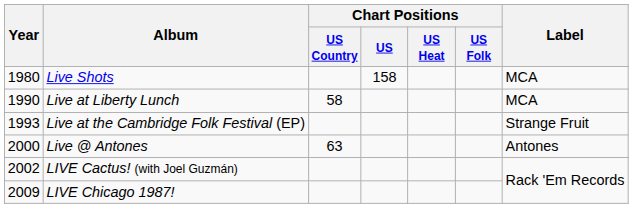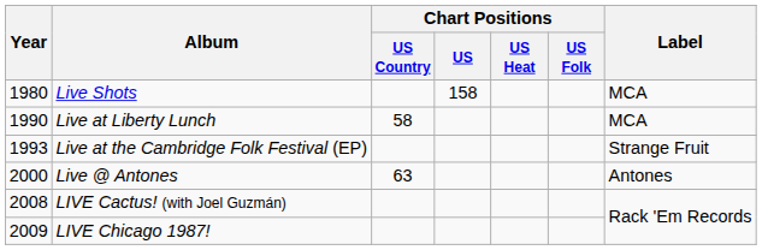LIVE Cactus! (with Joel Guzmán) | Year: 2002 -> 2008
